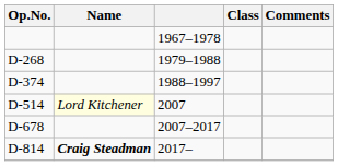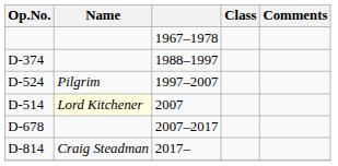- row: D-268 | 1979–1988
+ row: D-524 | Pilgrim | 1997–2007
D-814 | Name: bold -> normal
